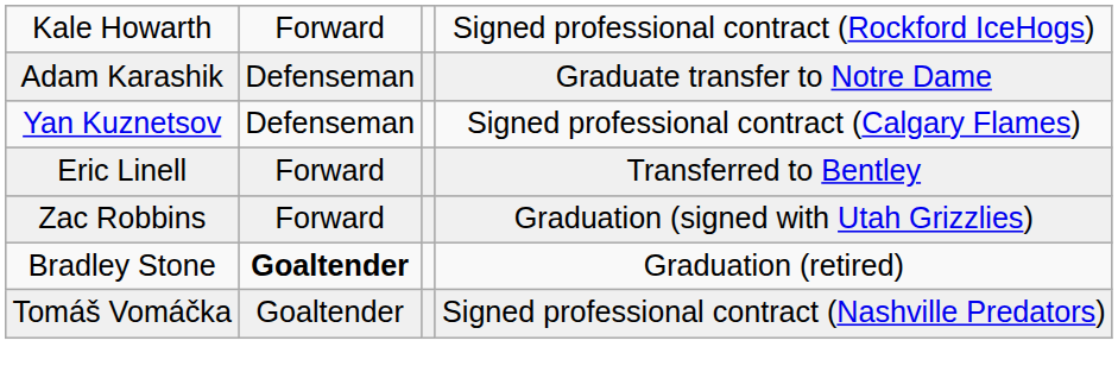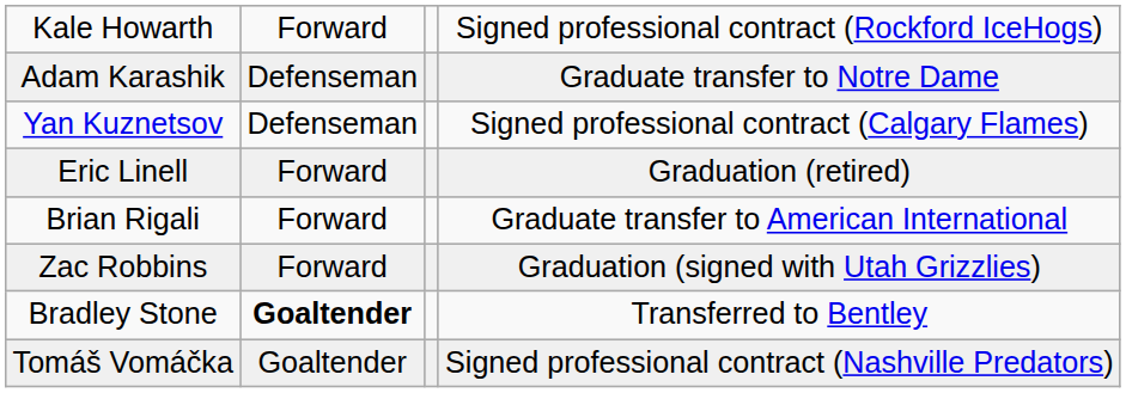Eric Linell | column 4: Transferred to Bentley -> Graduation (retired)
+ row: Brian Rigali | Forward | Graduate transfer to American International
Bradley Stone | column 4: Graduation (retired) -> Transferred to Bentley
